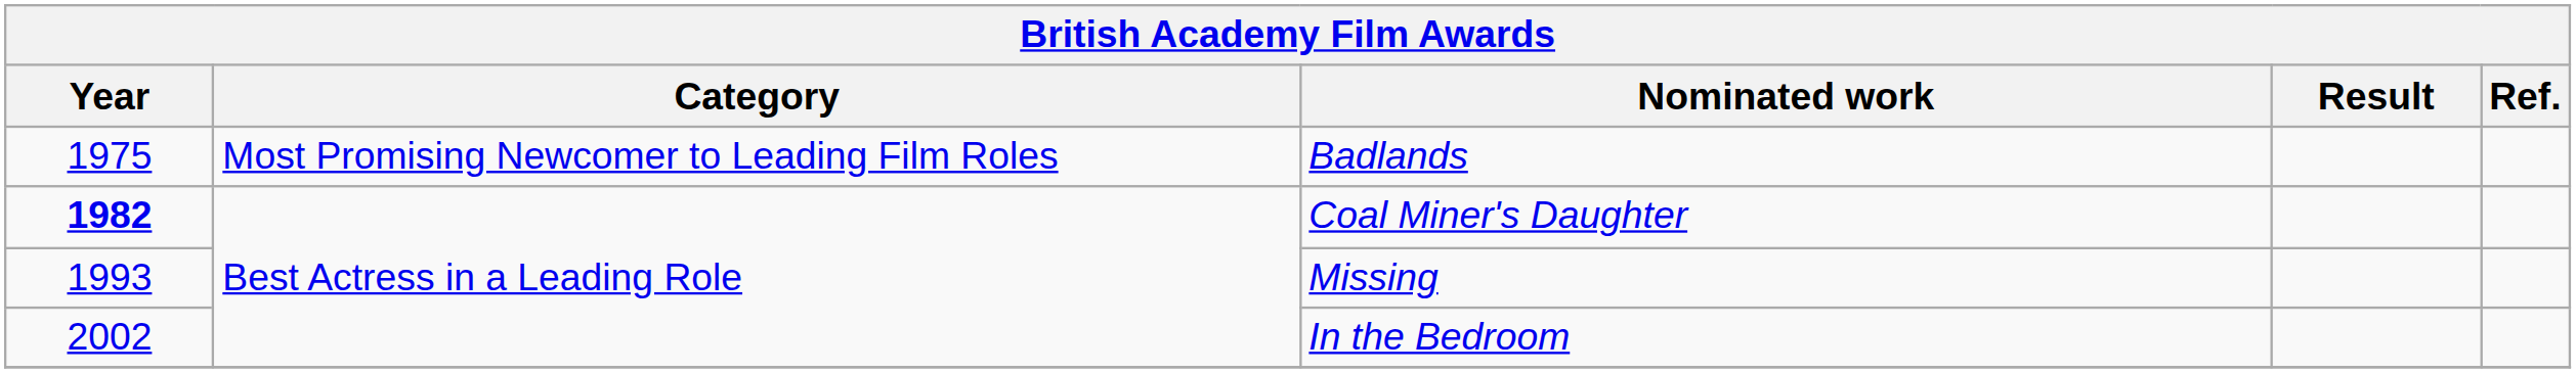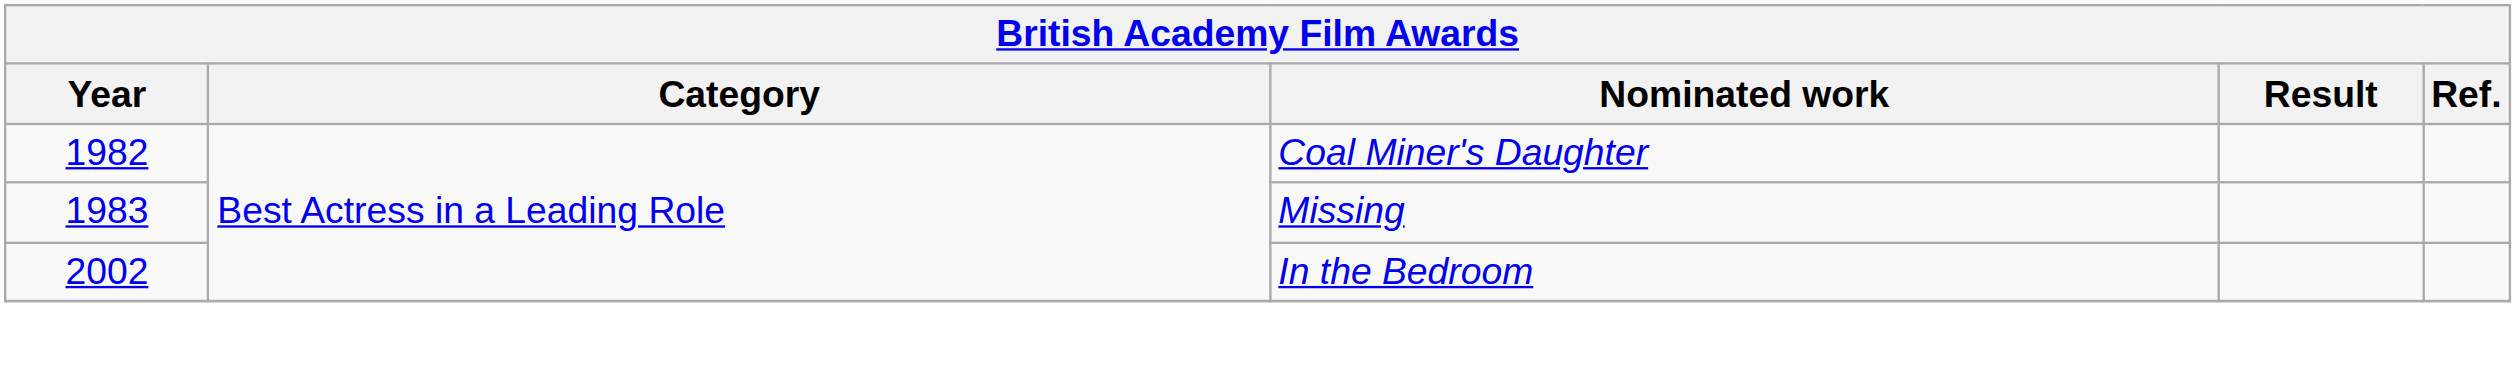- row: 1975 | Most Promising Newcomer to Leading Film Roles | Badlands
Coal Miner's Daughter | Year: bold -> normal
Missing | Year: 1993 -> 1983
